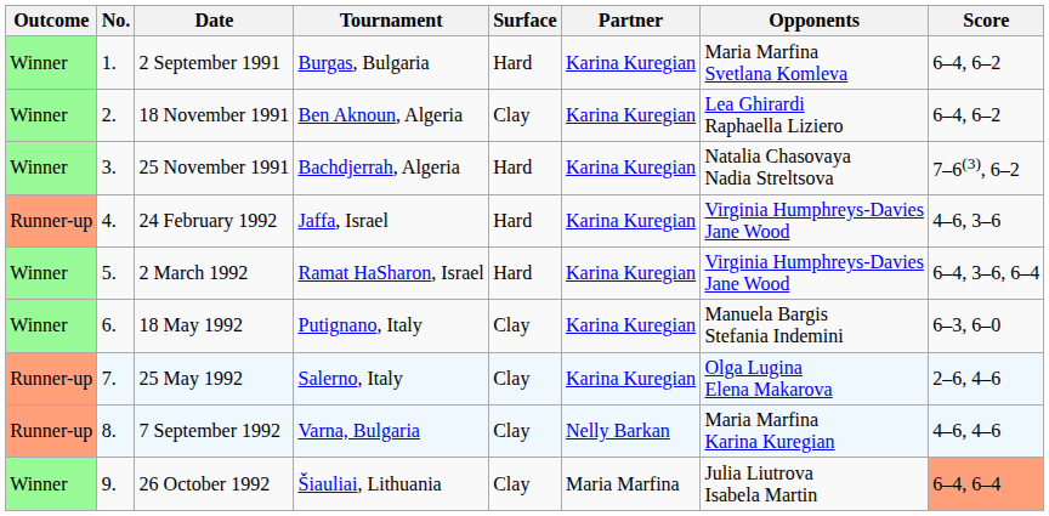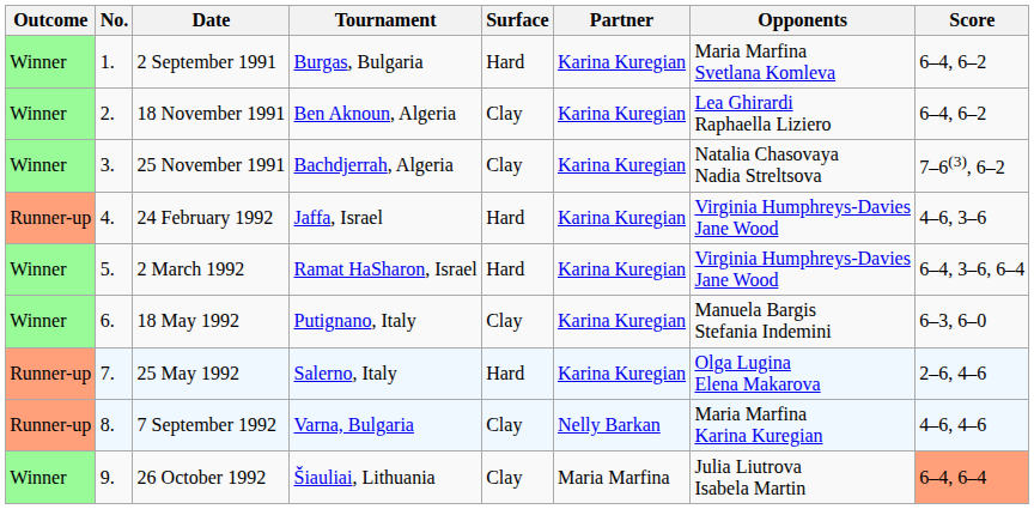25 November 1991 | Surface: Hard -> Clay
25 May 1992 | Surface: Clay -> Hard
